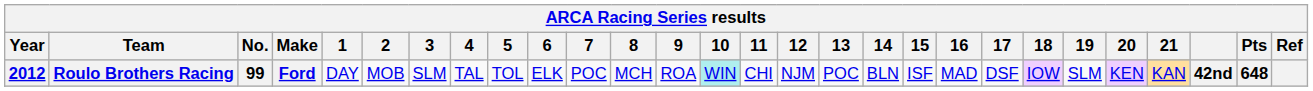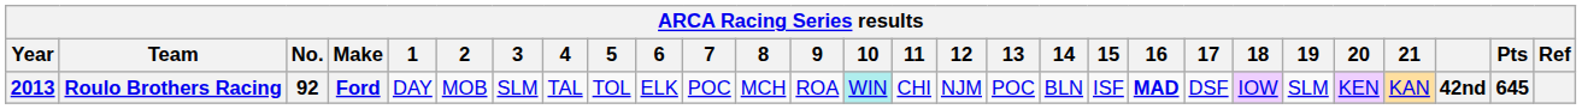Roulo Brothers Racing | Year: 2012 -> 2013
Roulo Brothers Racing | No.: 99 -> 92
Roulo Brothers Racing | 16: normal -> bold
Roulo Brothers Racing | Pts: 648 -> 645
